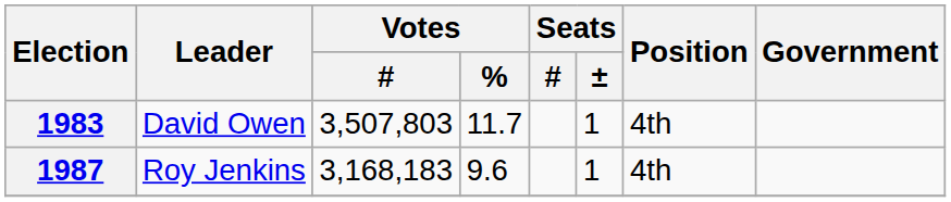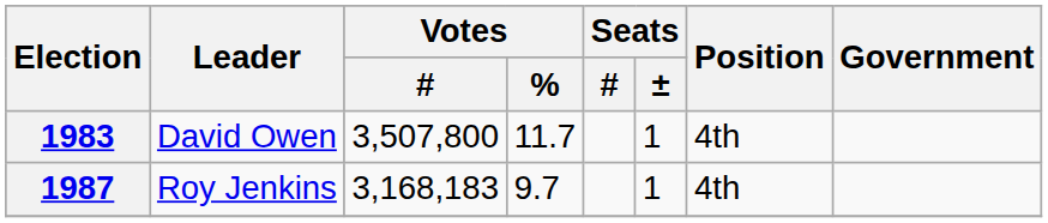1983 | Votes / #: 3,507,803 -> 3,507,800
1987 | Votes / %: 9.6 -> 9.7
